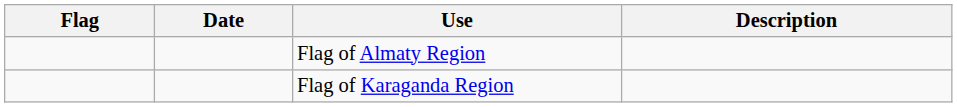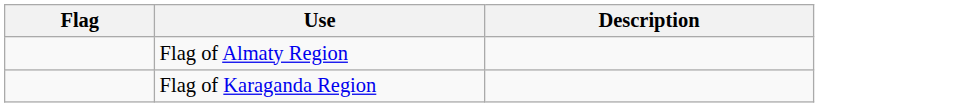- column: Date
